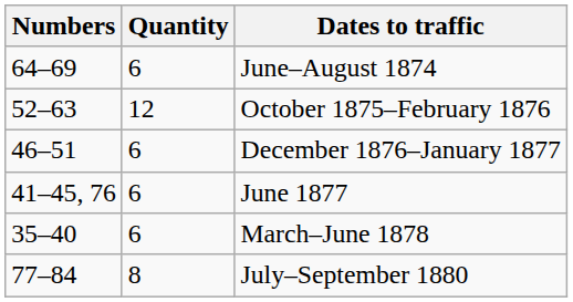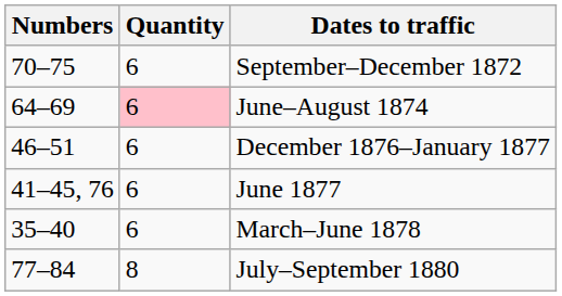+ row: 70–75 | 6 | September–December 1872
June–August 1874 | Quantity: no background -> pink background
- row: 52–63 | 12 | October 1875–February 1876
